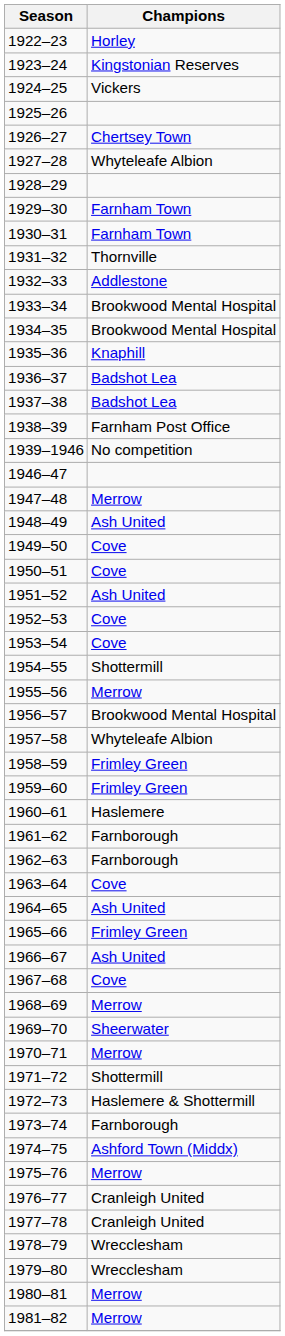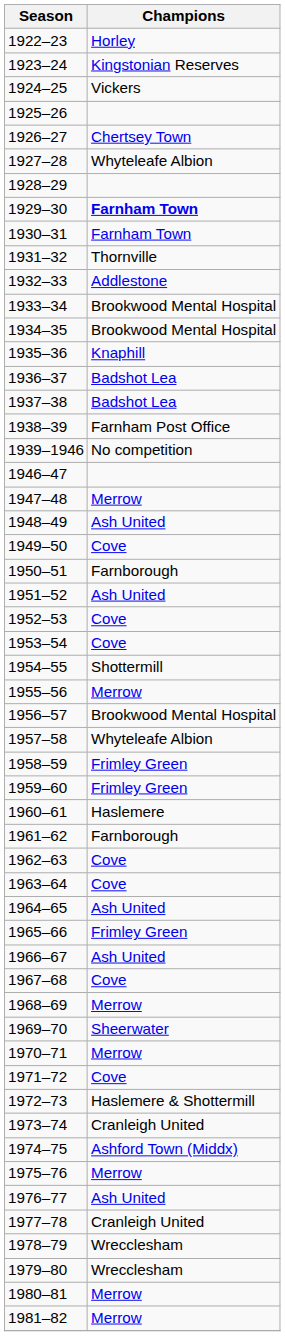1929–30 | Champions: normal -> bold
1950–51 | Champions: Cove -> Farnborough
1962–63 | Champions: Farnborough -> Cove
1971–72 | Champions: Shottermill -> Cove
1973–74 | Champions: Farnborough -> Cranleigh United
1976–77 | Champions: Cranleigh United -> Ash United
